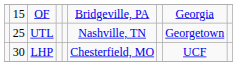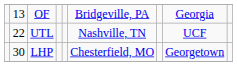OF | column 2: 15 -> 13
UTL | column 2: 25 -> 22
UTL | column 8: Georgetown -> UCF
LHP | column 8: UCF -> Georgetown
